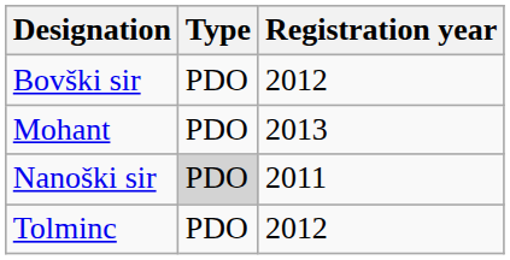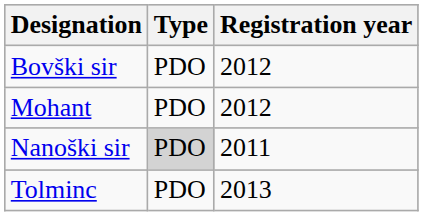Mohant | Registration year: 2013 -> 2012
Tolminc | Registration year: 2012 -> 2013
